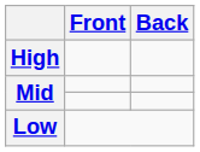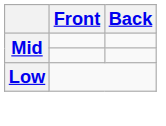- row: High
